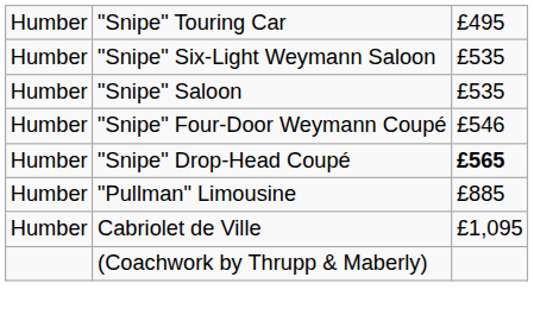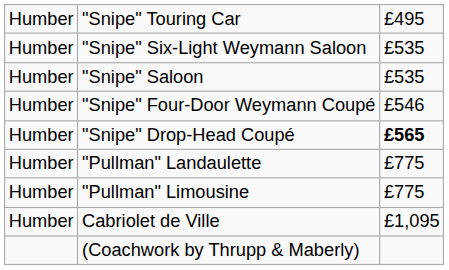+ row: Humber | "Pullman" Landaulette | £775
"Pullman" Limousine | column 3: £885 -> £775
